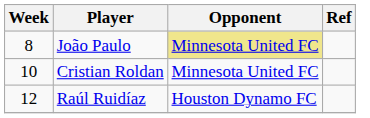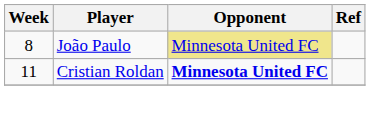Cristian Roldan | Week: 10 -> 11
Cristian Roldan | Opponent: normal -> bold
- row: 12 | Raúl Ruidíaz | Houston Dynamo FC
